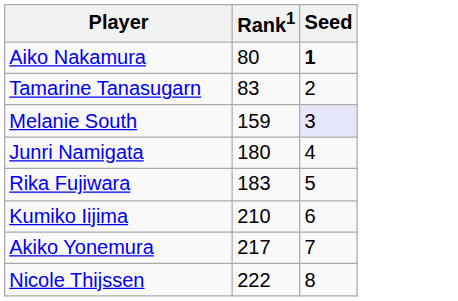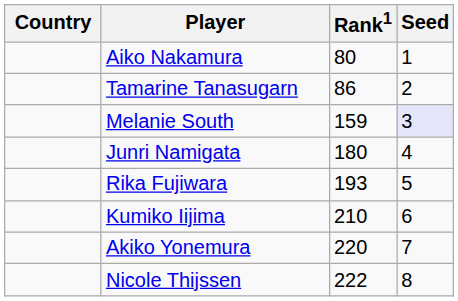+ column: Country
Aiko Nakamura | Seed: bold -> normal
Tamarine Tanasugarn | Rank1: 83 -> 86
Rika Fujiwara | Rank1: 183 -> 193
Akiko Yonemura | Rank1: 217 -> 220
